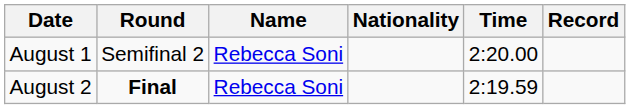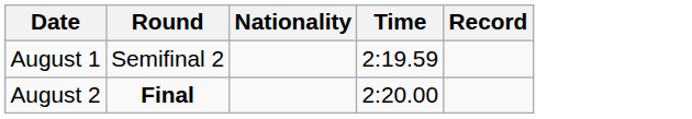- column: Name | Rebecca Soni | Rebecca Soni
August 1 | Time: 2:20.00 -> 2:19.59
August 2 | Time: 2:19.59 -> 2:20.00
